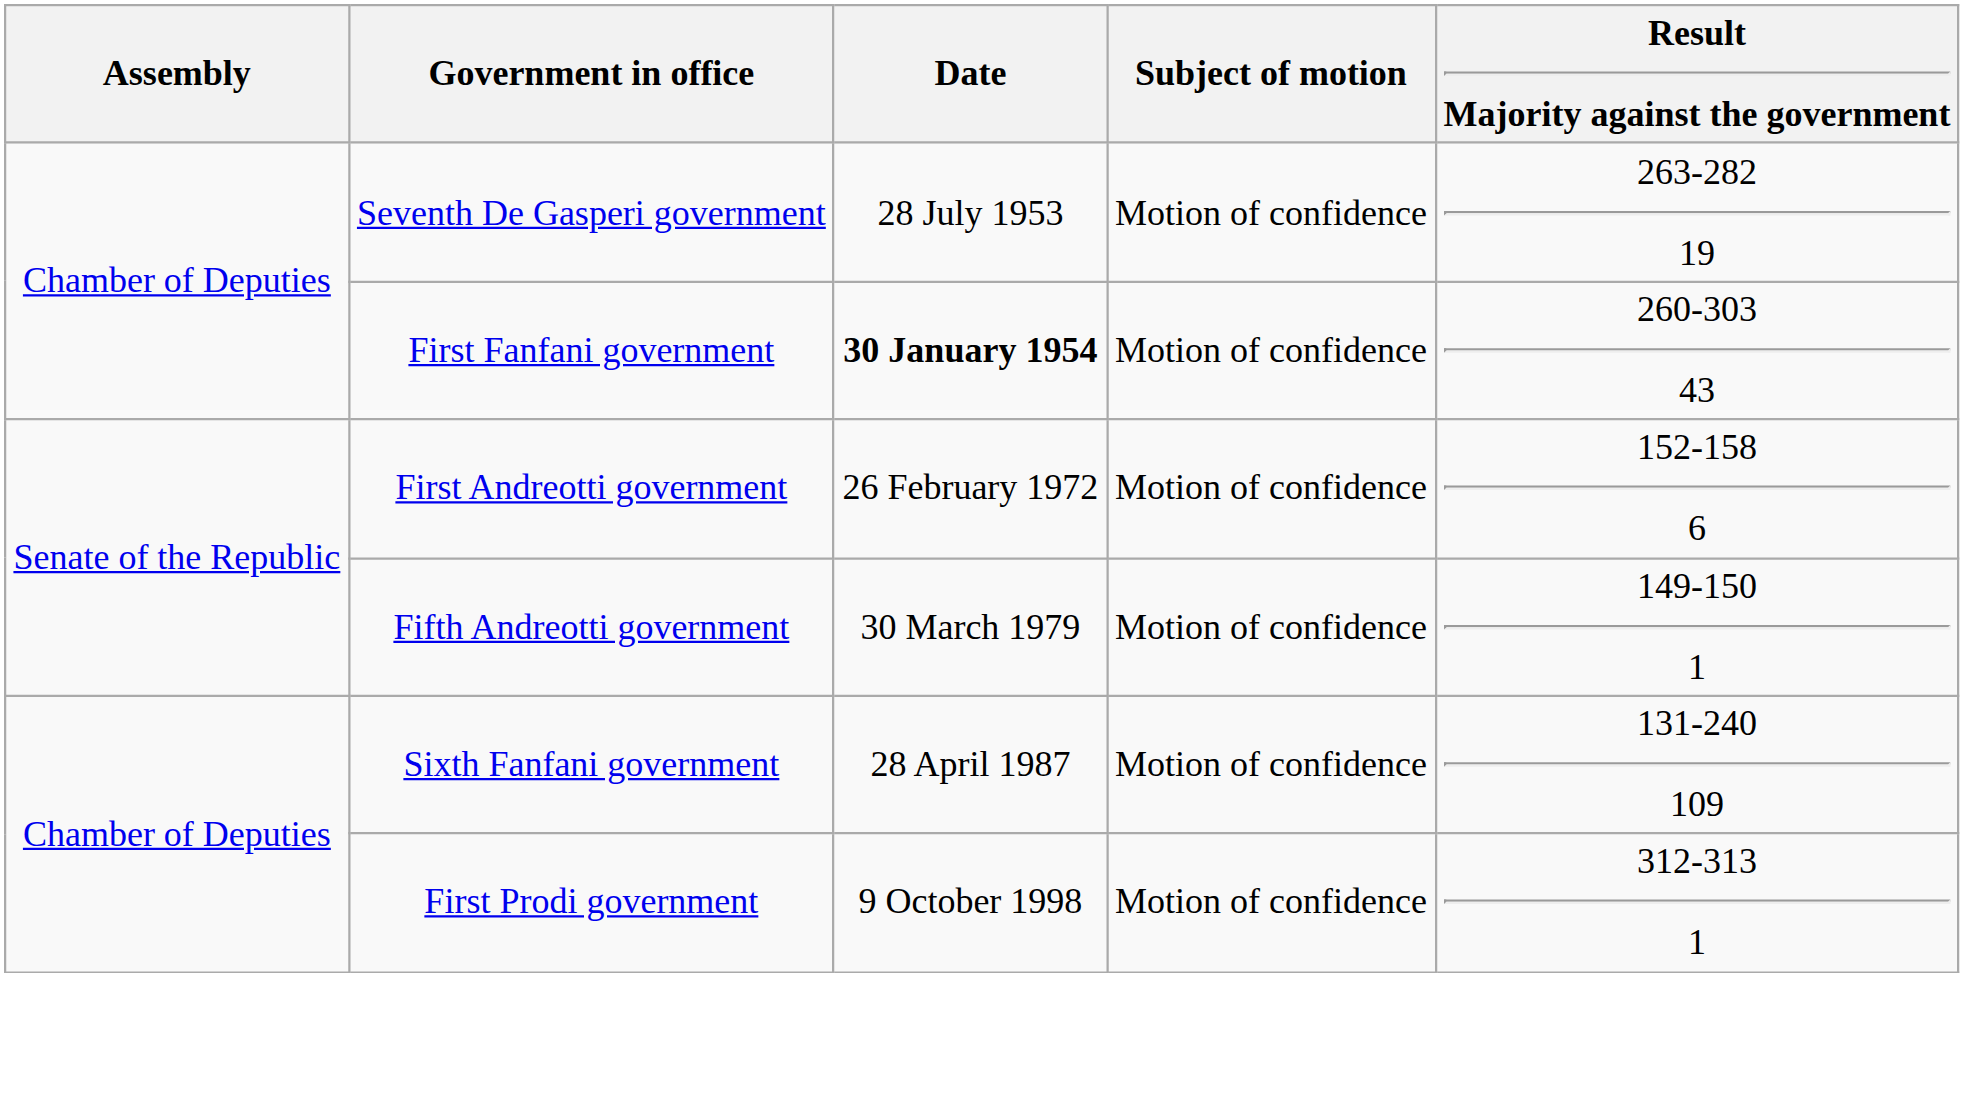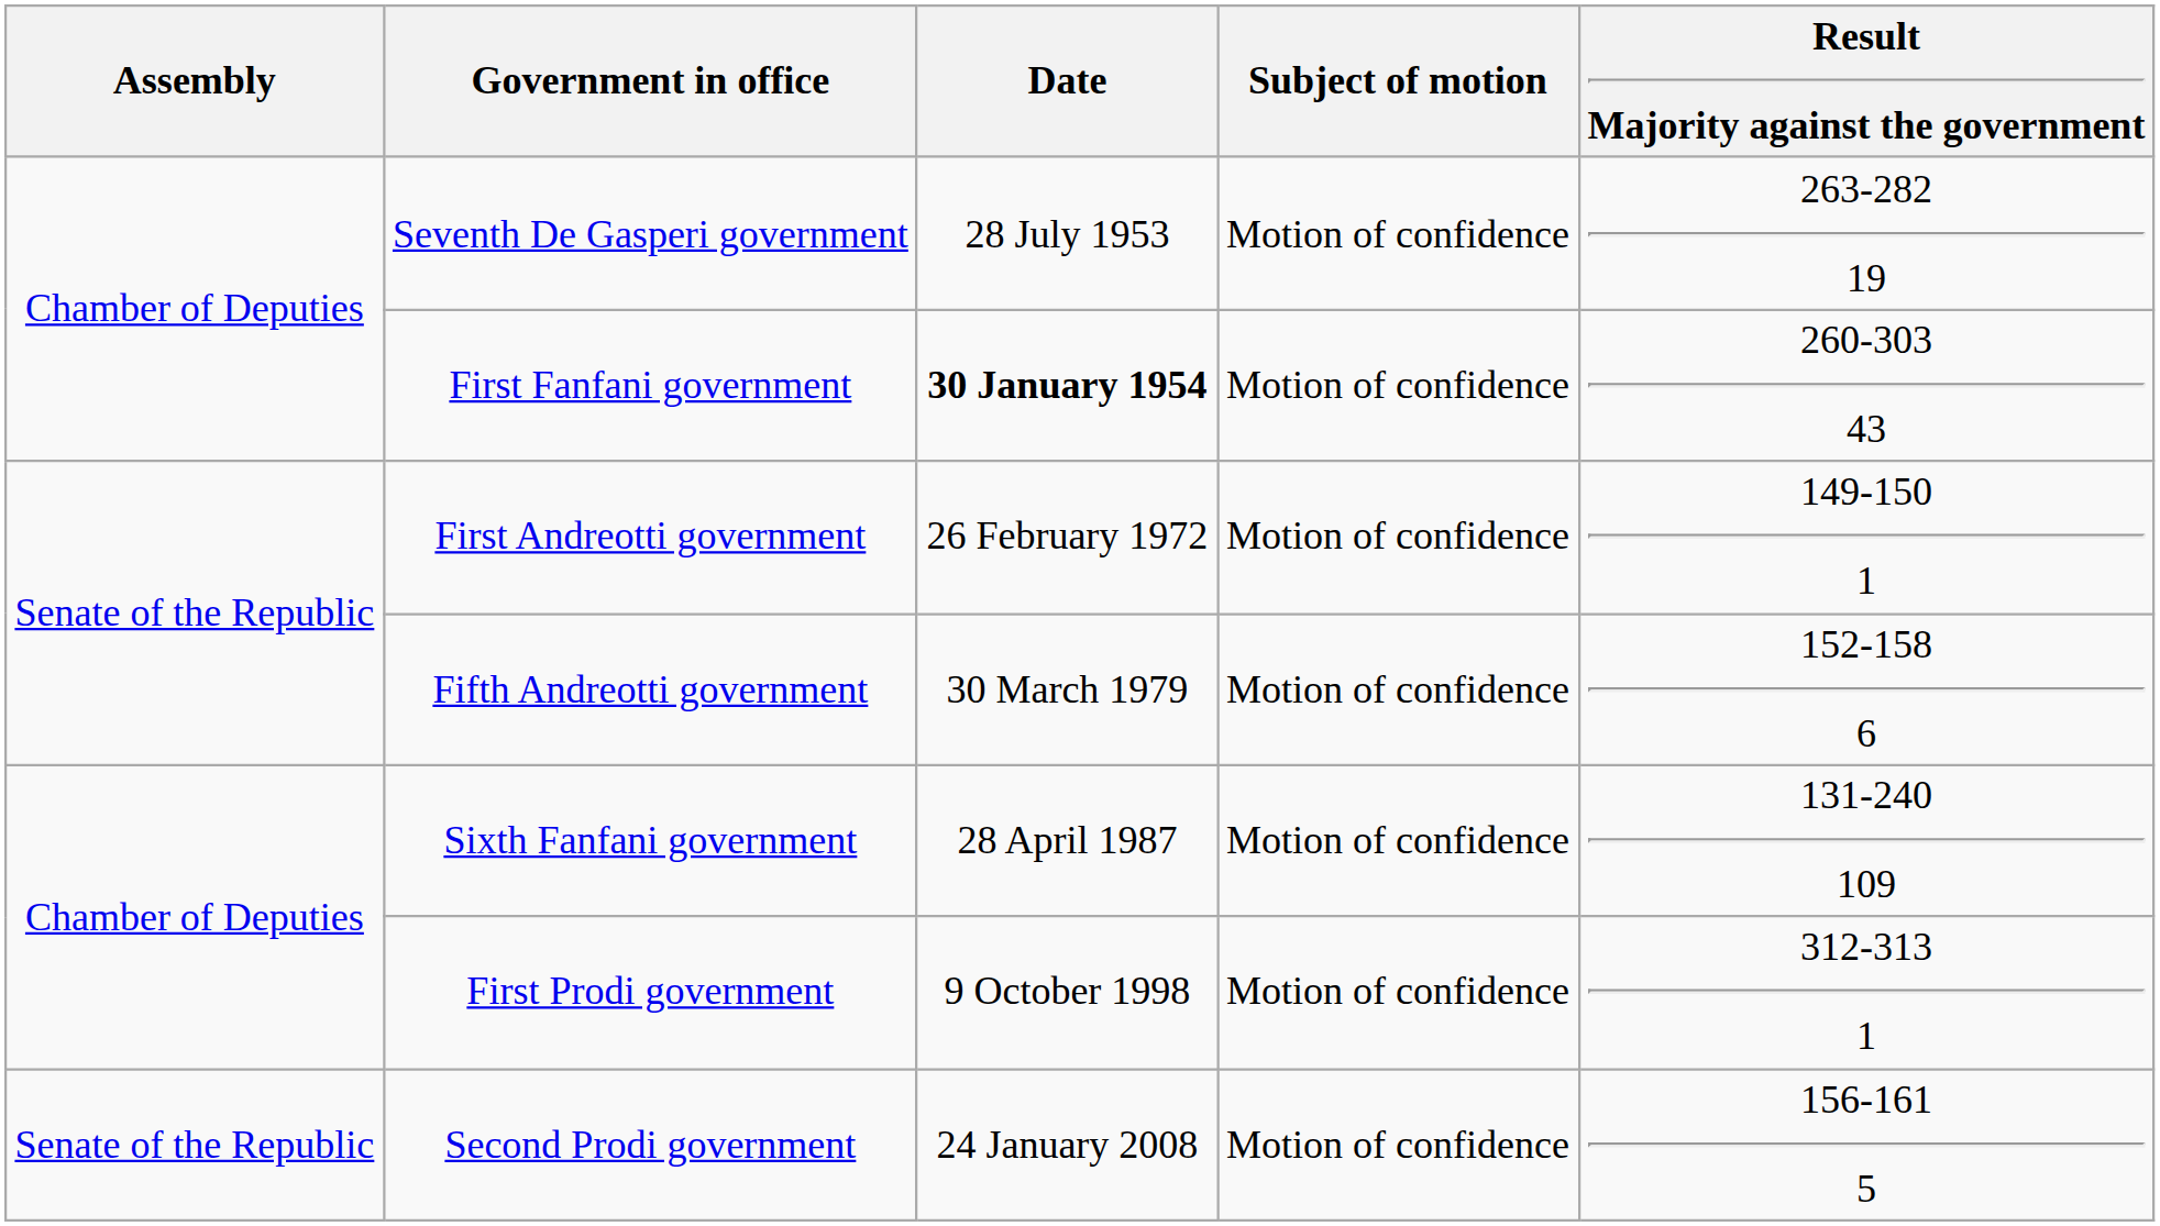First Andreotti government | Result Majority against the government: 152-158 6 -> 149-150 1
Fifth Andreotti government | Result Majority against the government: 149-150 1 -> 152-158 6
+ row: Senate of the Republic | Second Prodi government | 24 January 2008 | Motion of confidence | 156-161 5
